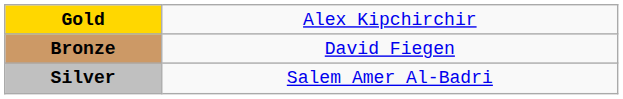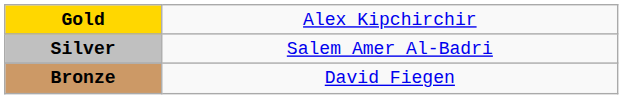rows swapped: Silver <-> Bronze
